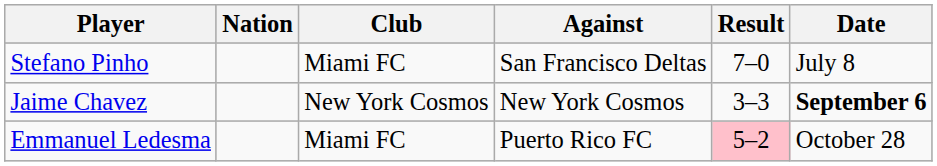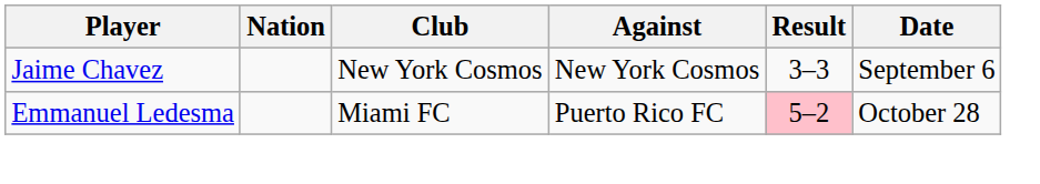- row: Stefano Pinho | Miami FC | San Francisco Deltas | 7–0 | July 8
Jaime Chavez | Date: bold -> normal
